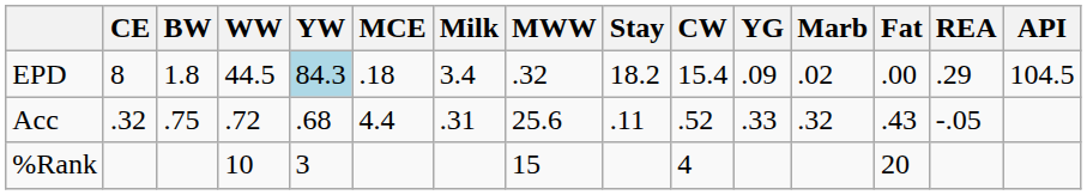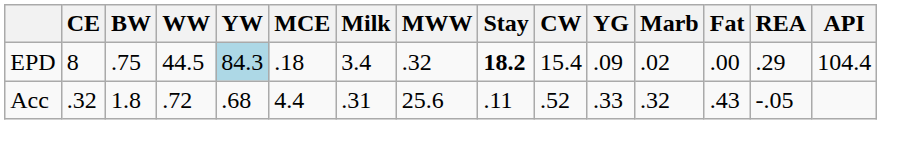EPD | BW: 1.8 -> .75
EPD | Stay: normal -> bold
EPD | API: 104.5 -> 104.4
Acc | BW: .75 -> 1.8
- row: %Rank | 10 | 3 | 15 | 4 | 20
